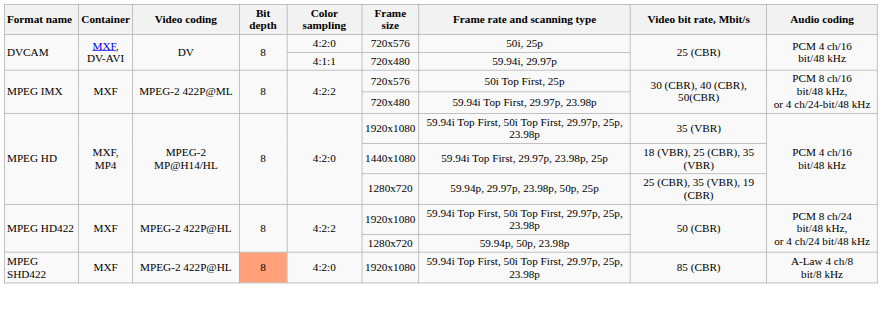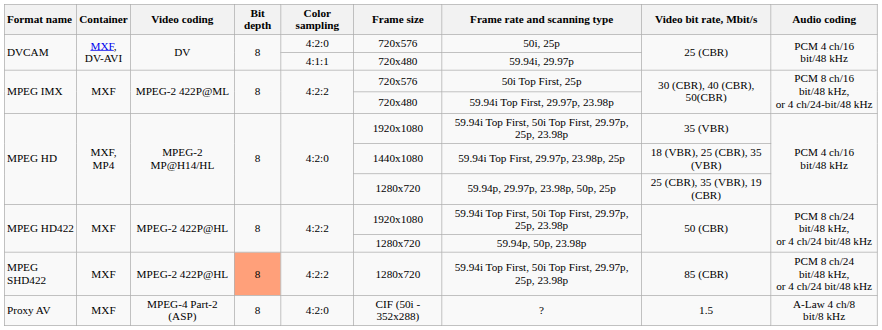MPEG SHD422 | Color sampling: 4:2:0 -> 4:2:2
MPEG SHD422 | Frame size: 1920x1080 -> 1280x720
MPEG SHD422 | Audio coding: A-Law 4 ch/8 bit/8 kHz -> PCM 8 ch/24 bit/48 kHz, or 4 ch/24 bit/48 kHz
+ row: Proxy AV | MXF | MPEG-4 Part-2 (ASP) | 8 | 4:2:0 | CIF (50i - 352x288) | ? | 1.5 | A-Law 4 ch/8 bit/8 kHz
